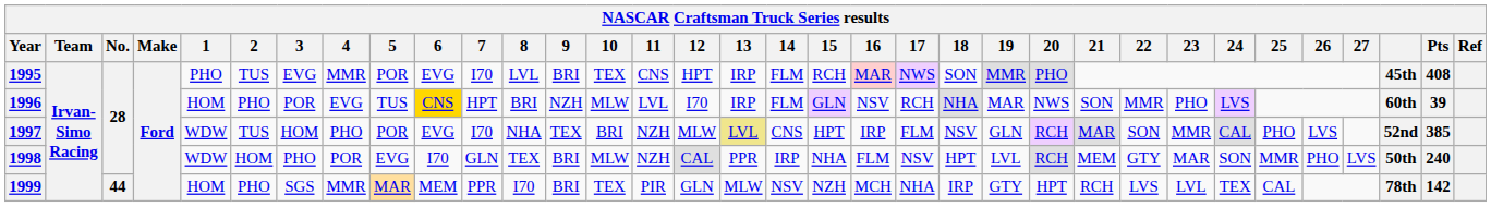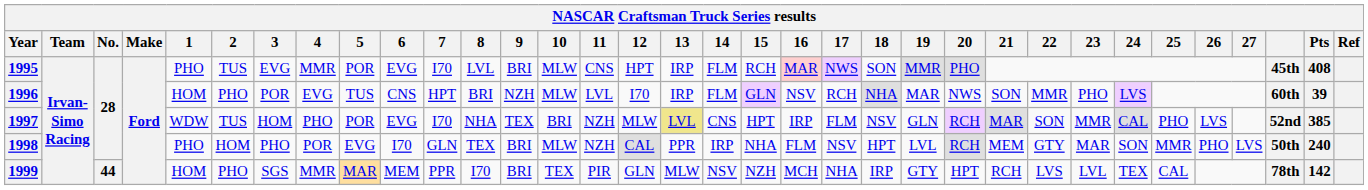1995 | 10: TEX -> MLW
1996 | 6: gold background -> no background
1998 | 1: WDW -> PHO
